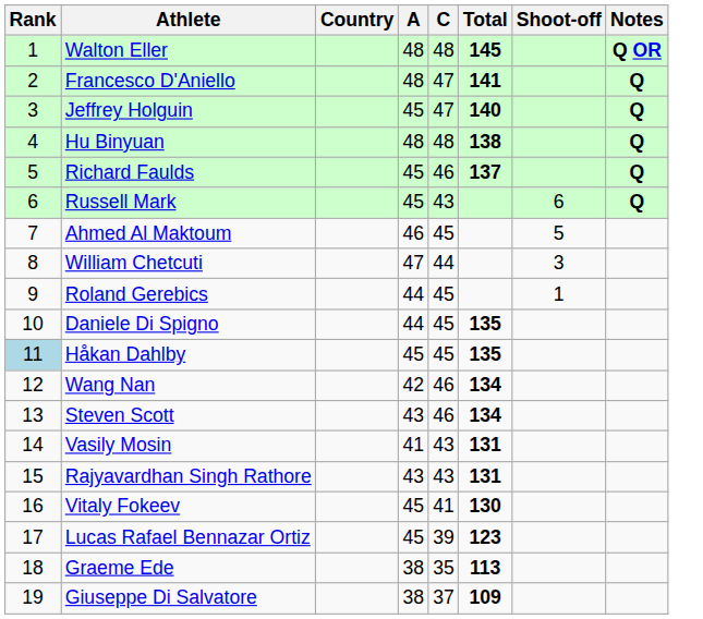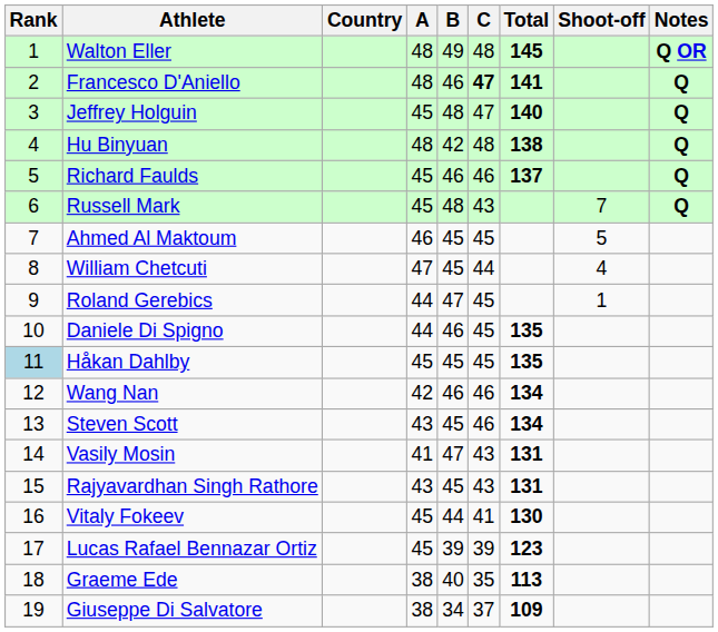+ column: B | 49 | 46 | 48 | 42 | 46 | 48 | 45 | 45 | 47 | 46 | 45 | 46 | 45 | 47 | 45 | 44 | 39 | 40 | 34
Francesco D'Aniello | C: normal -> bold
Russell Mark | Shoot-off: 6 -> 7
William Chetcuti | Shoot-off: 3 -> 4
